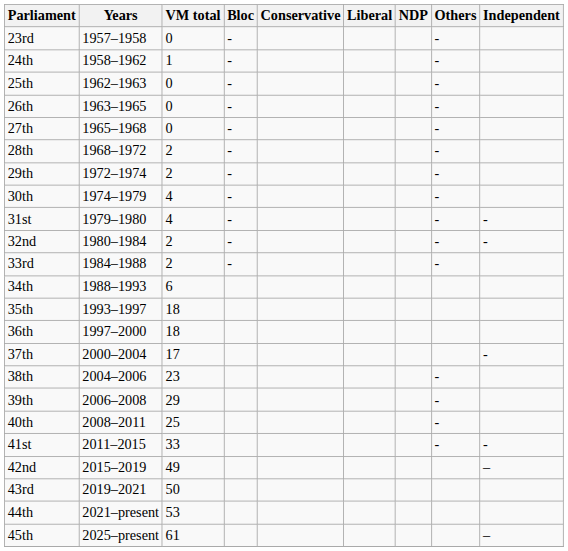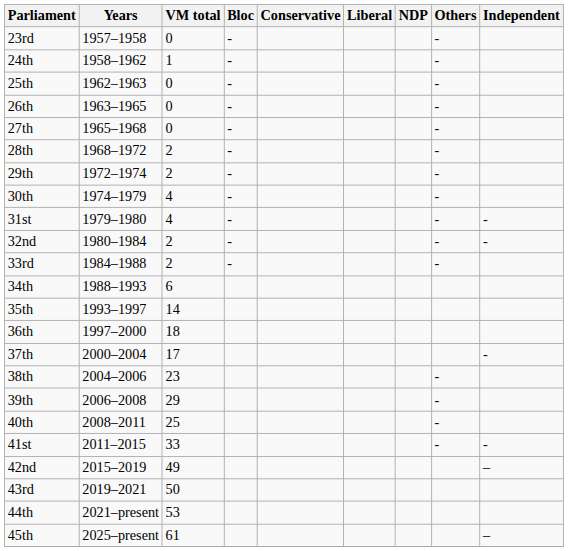35th | VM total: 18 -> 14
